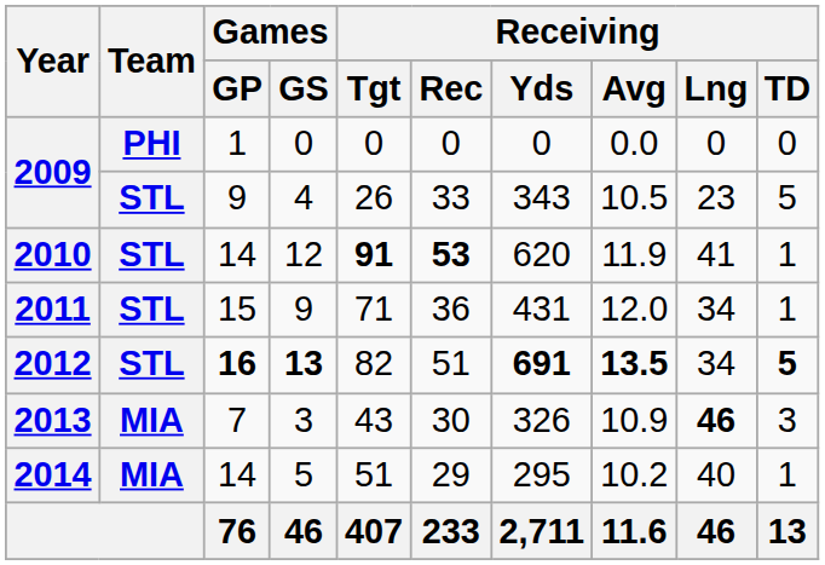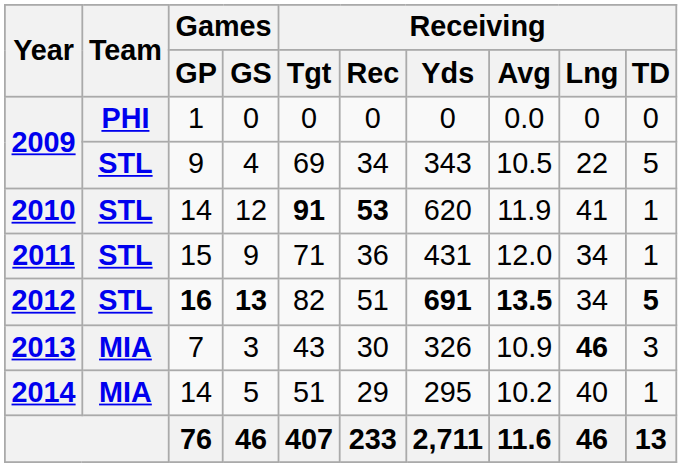4 | Receiving / Tgt: 26 -> 69
4 | Receiving / Rec: 33 -> 34
4 | Receiving / Lng: 23 -> 22
